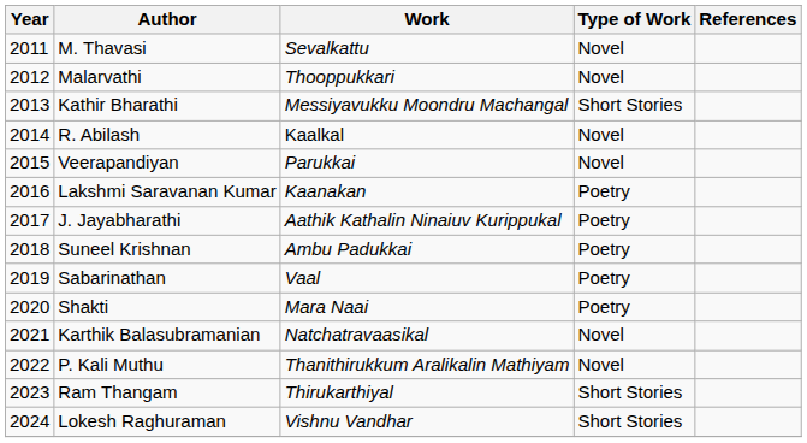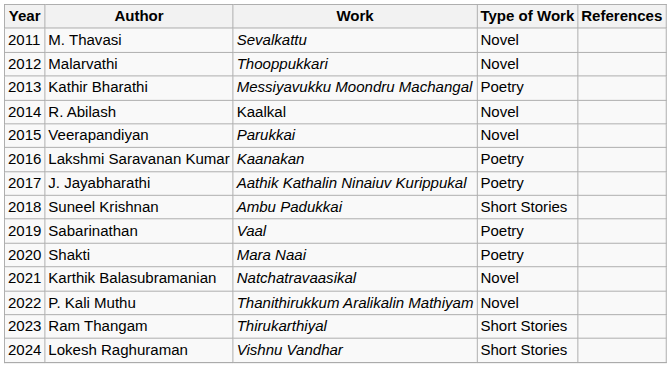Kathir Bharathi | Type of Work: Short Stories -> Poetry
Suneel Krishnan | Type of Work: Poetry -> Short Stories
